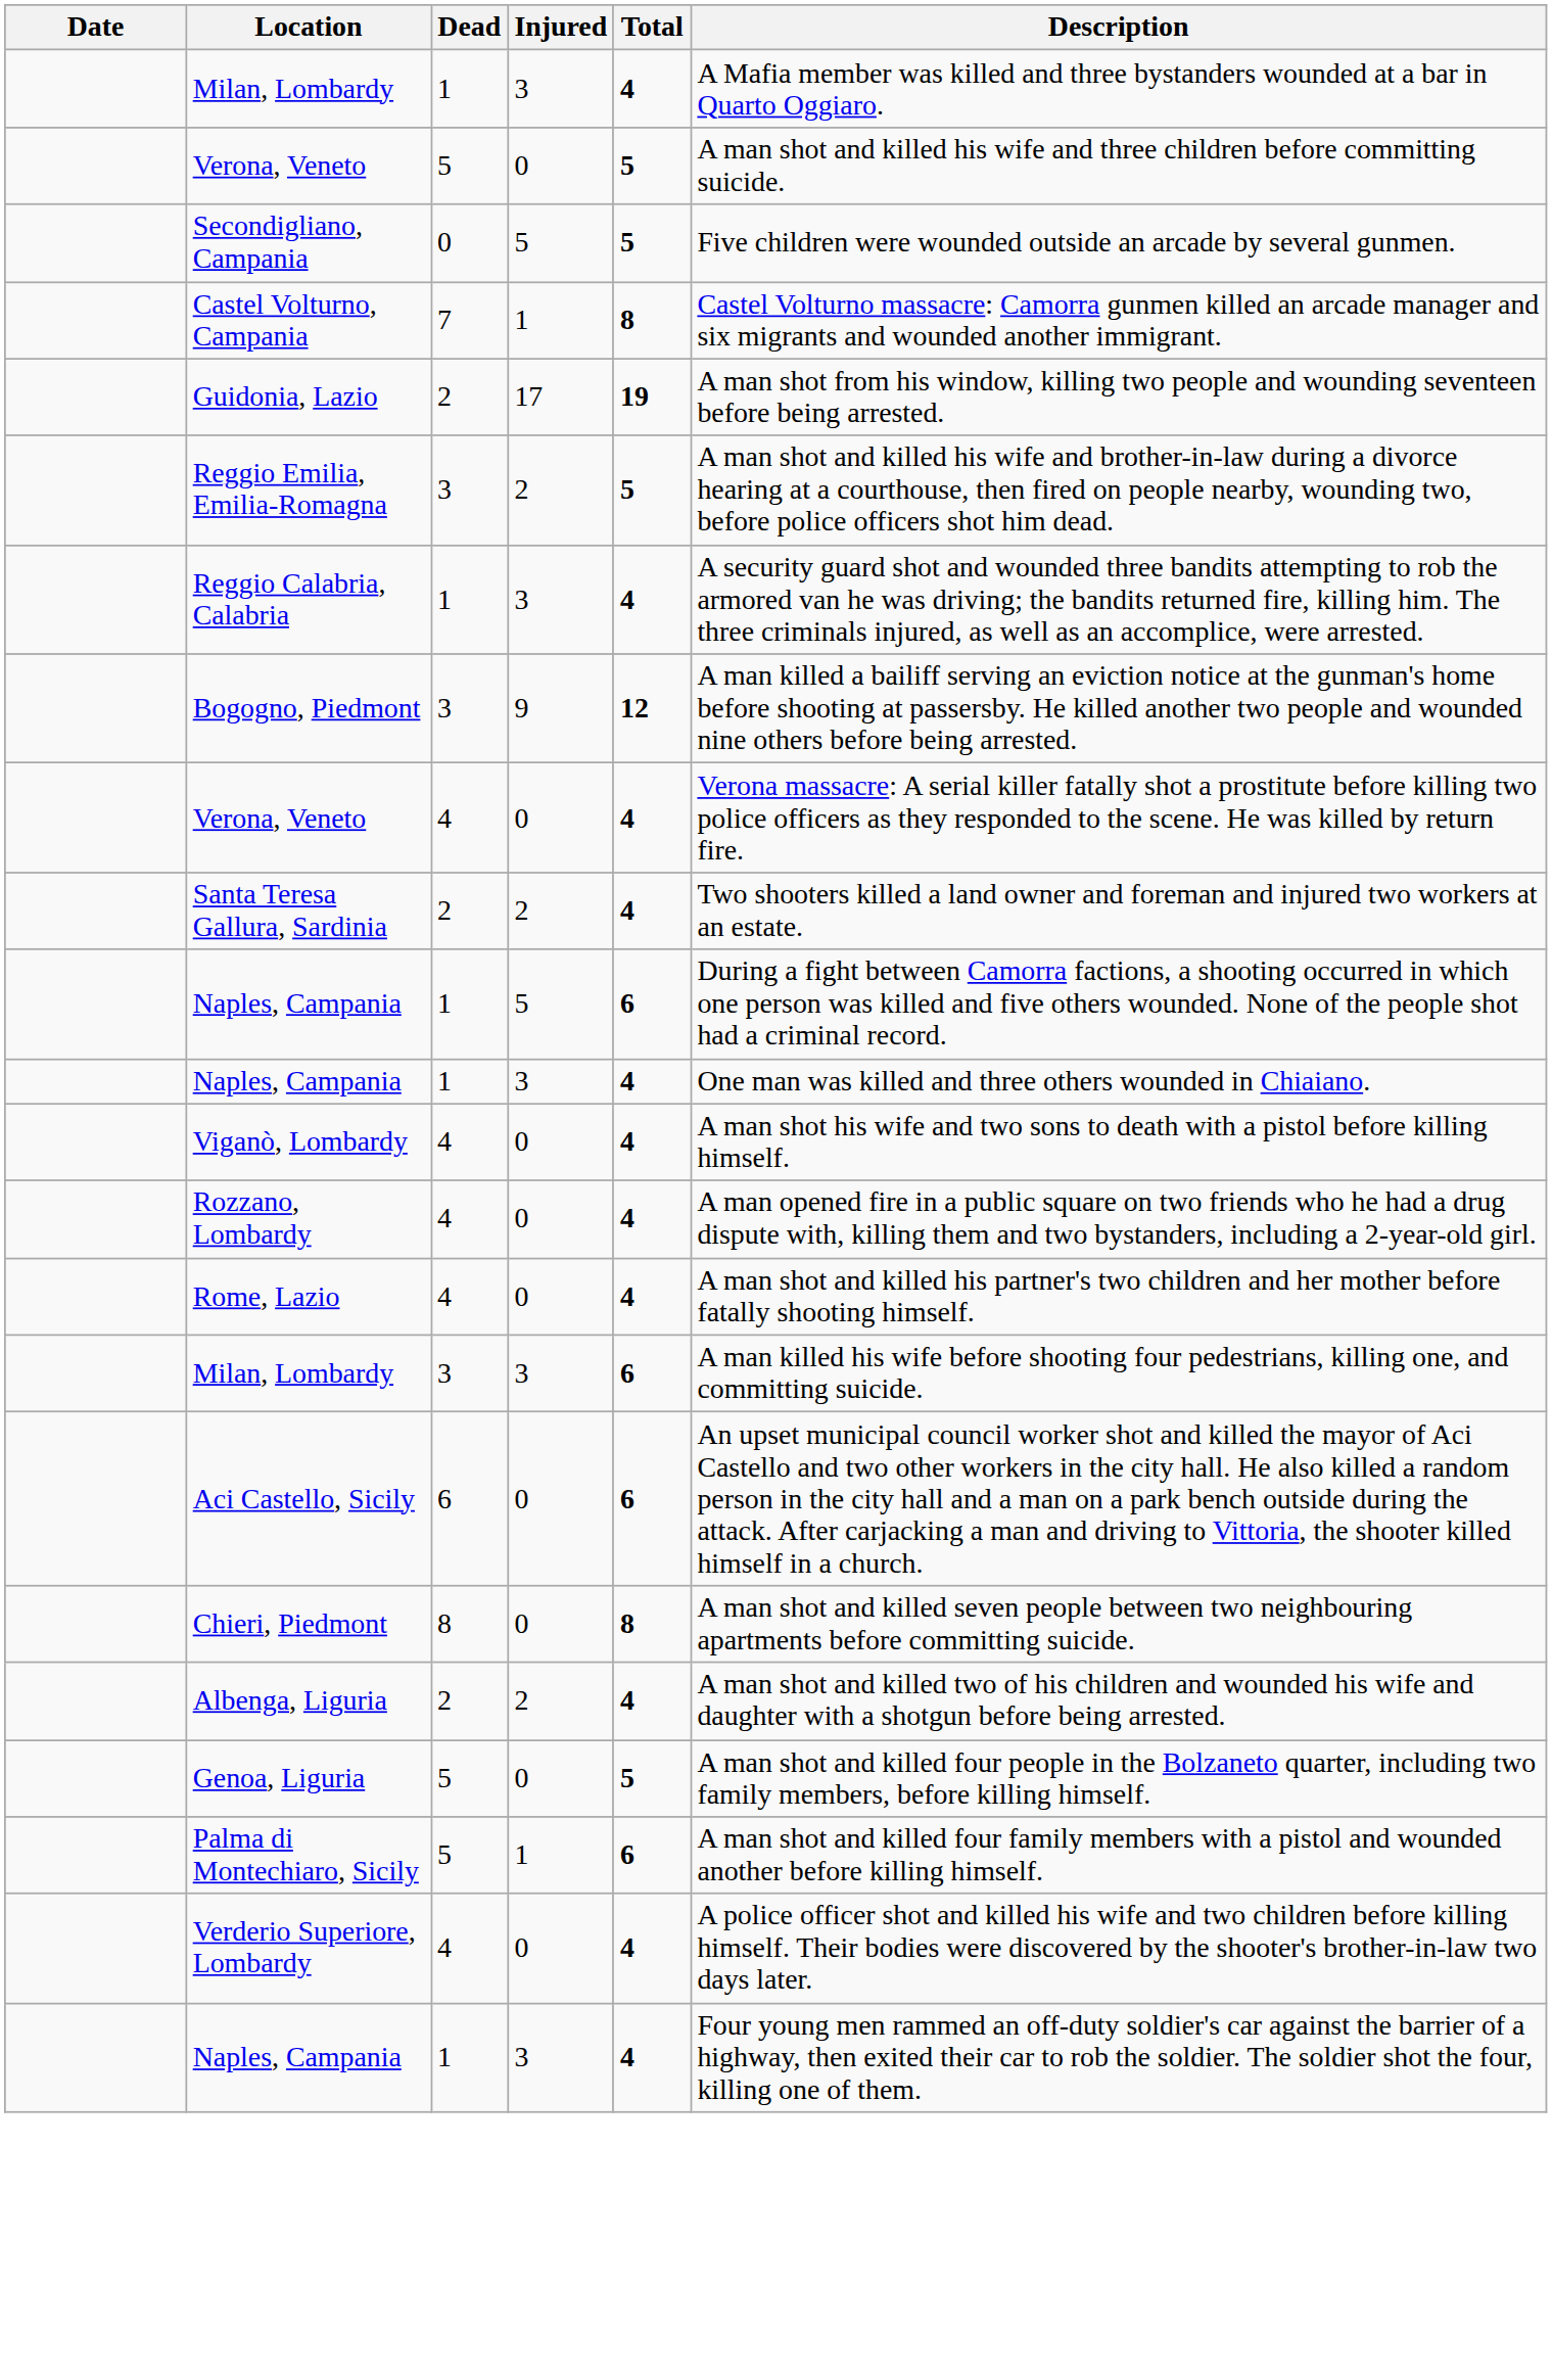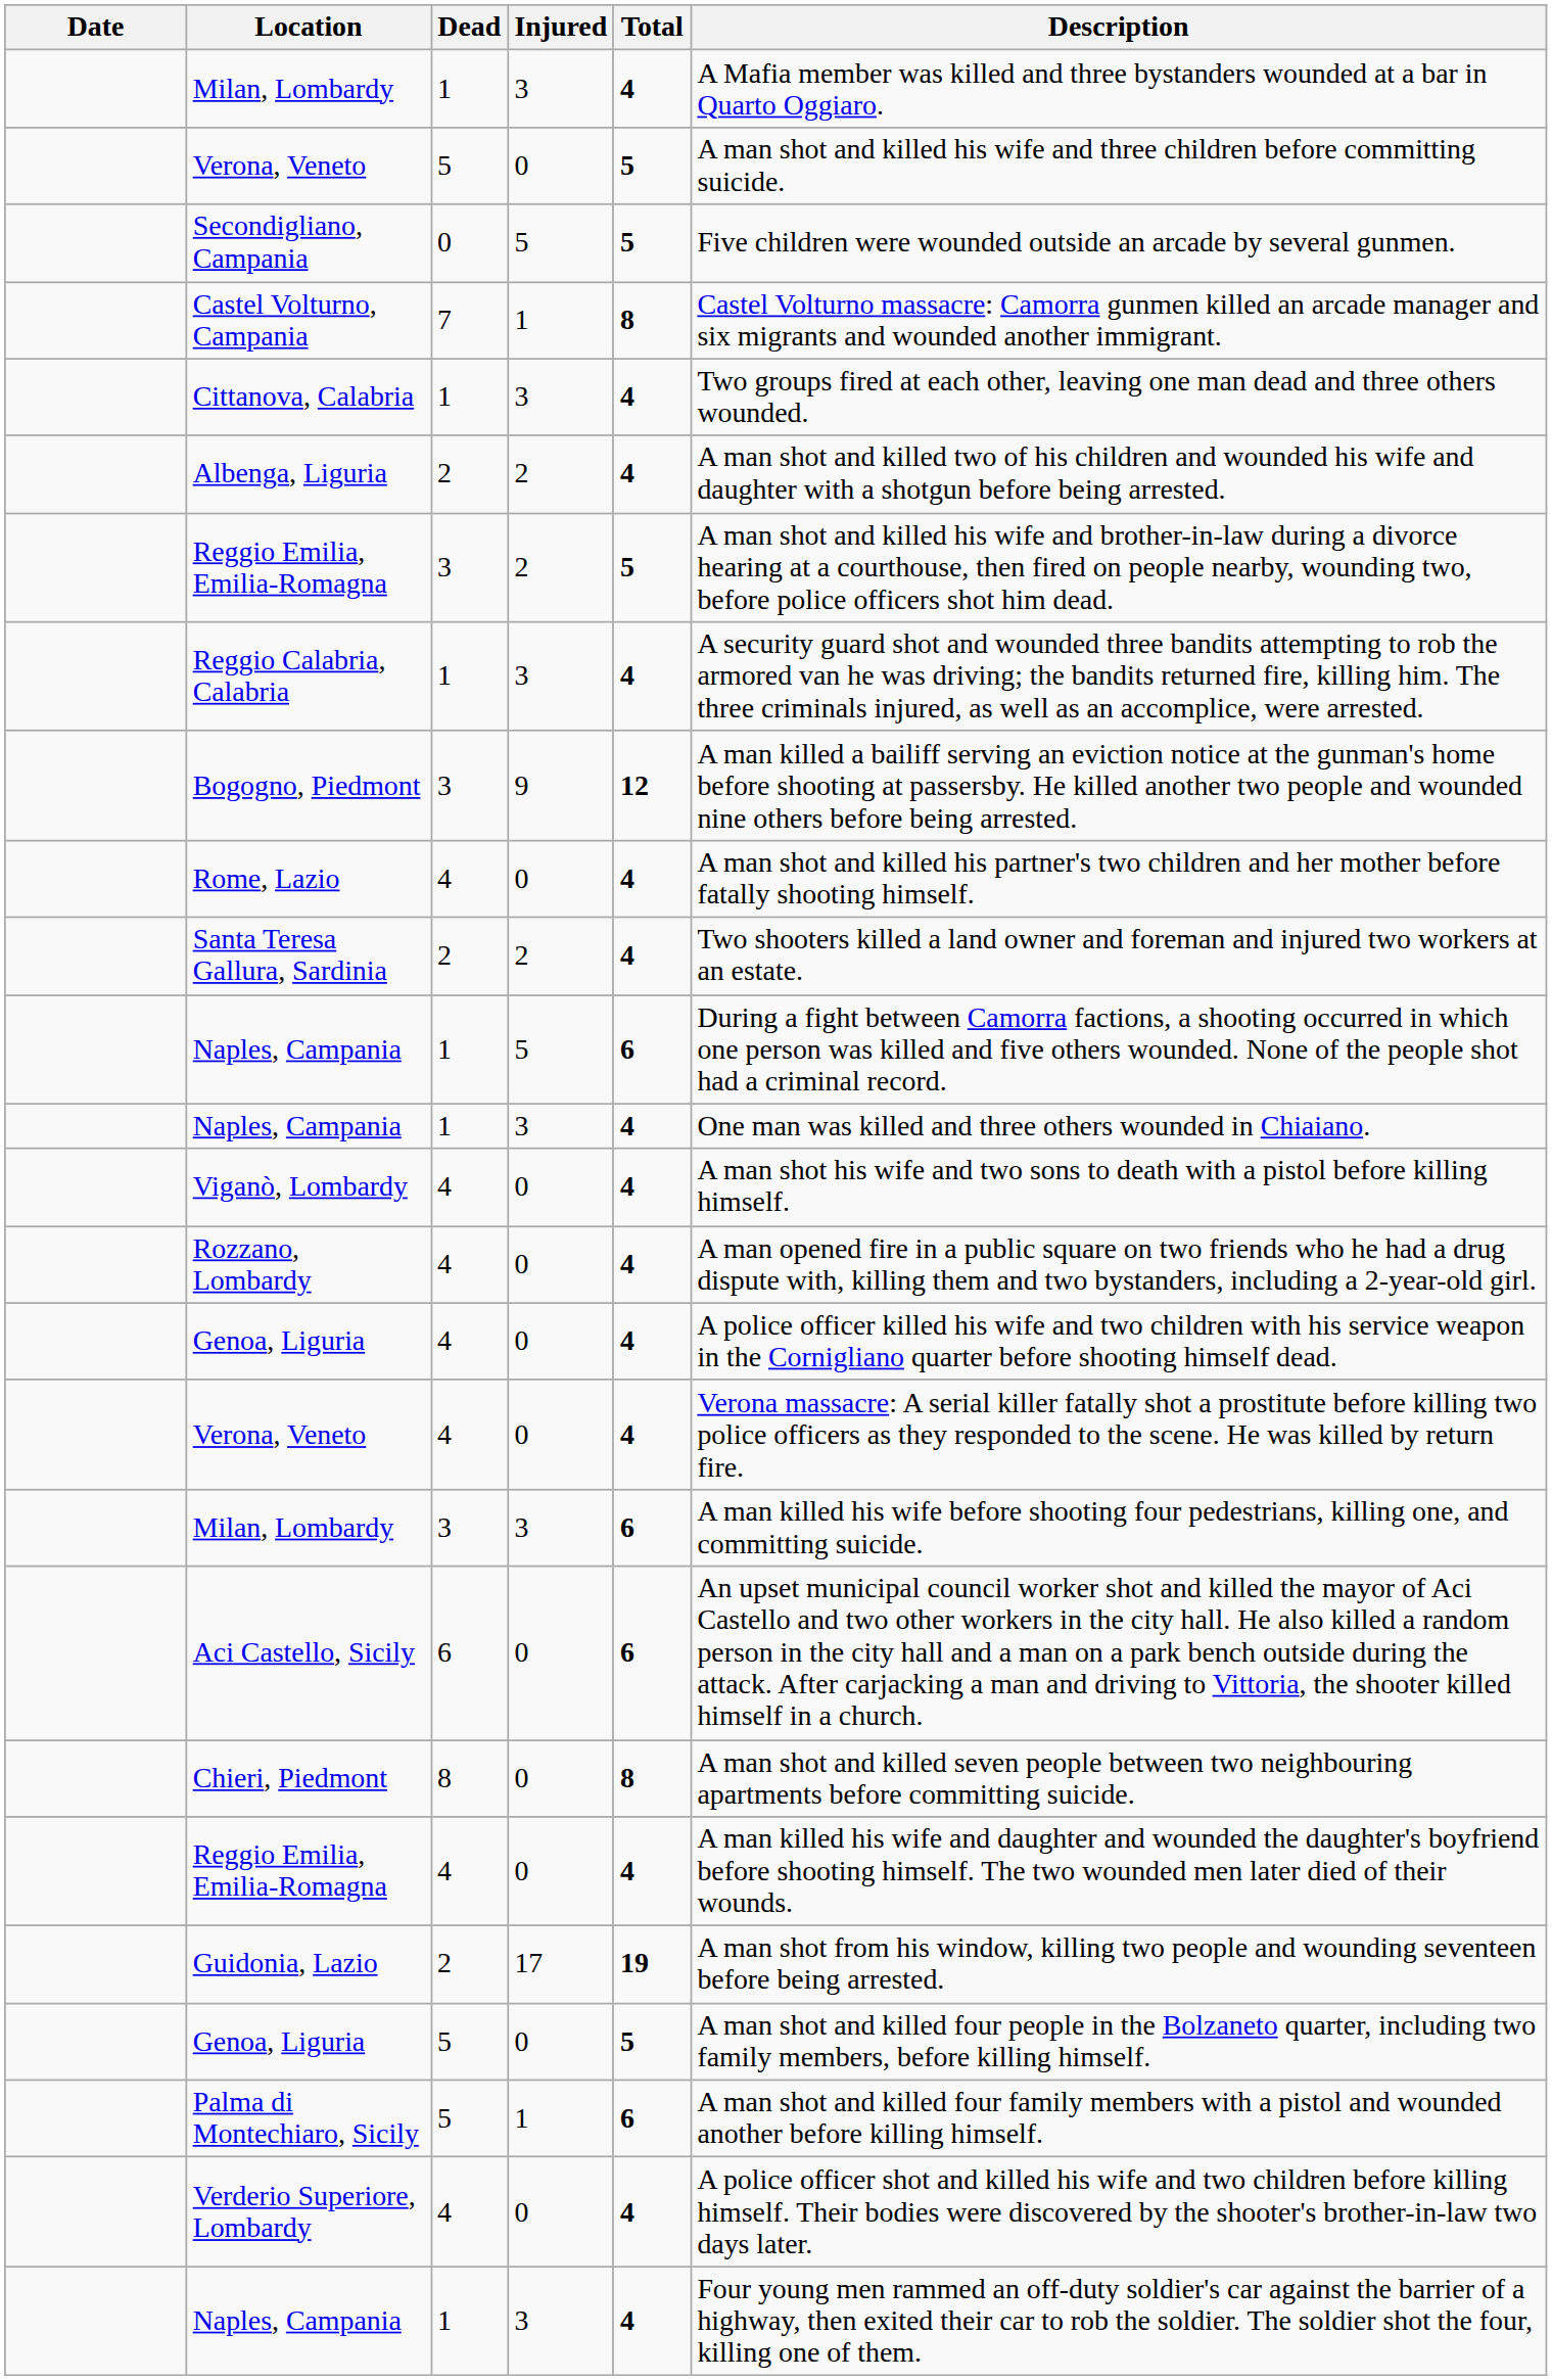+ row: Cittanova, Calabria | 1 | 3 | 4 | Two groups fired at each other, leaving one man dead and three others wounded.
rows swapped: Guidonia, Lazio <-> Albenga, Liguria
rows swapped: Verona, Veneto / 4 <-> Rome, Lazio
+ row: Genoa, Liguria | 4 | 0 | 4 | A police officer killed his wife and two children with his service weapon in the Cornigliano quarter before shooting himself dead.
+ row: Reggio Emilia, Emilia-Romagna | 4 | 0 | 4 | A man killed his wife and daughter and wounded the daughter's boyfriend before shooting himself. The two wounded men later died of their wounds.
